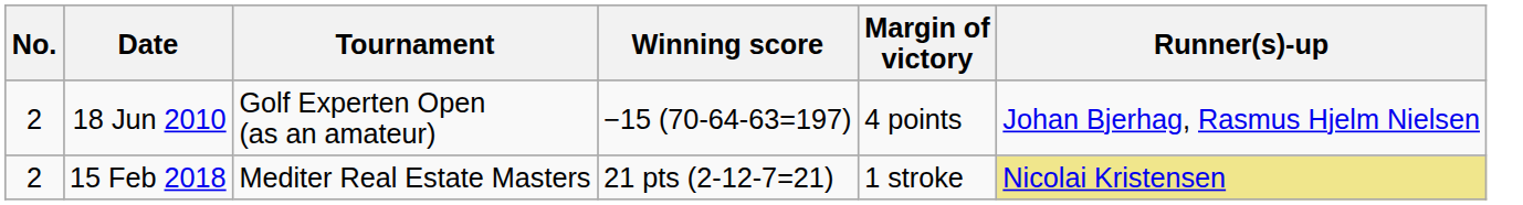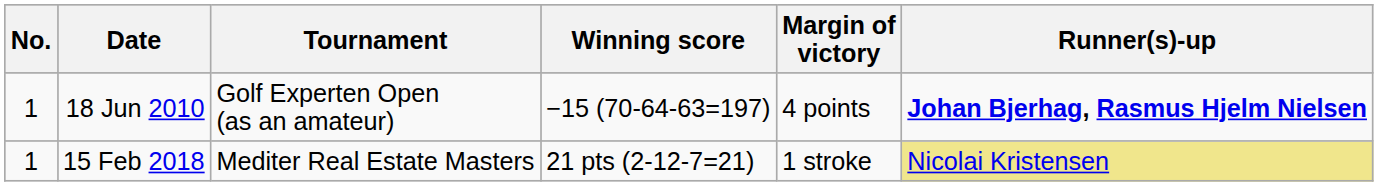18 Jun 2010 | No.: 2 -> 1
18 Jun 2010 | Runner(s)-up: normal -> bold
15 Feb 2018 | No.: 2 -> 1
